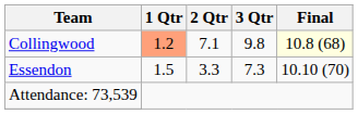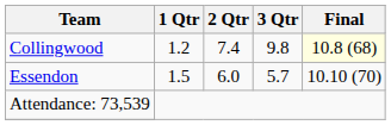Collingwood | 1 Qtr: lightsalmon background -> no background
Collingwood | 2 Qtr: 7.1 -> 7.4
Essendon | 2 Qtr: 3.3 -> 6.0
Essendon | 3 Qtr: 7.3 -> 5.7
